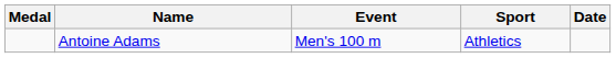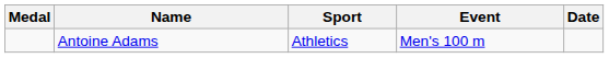columns swapped: Sport <-> Event
